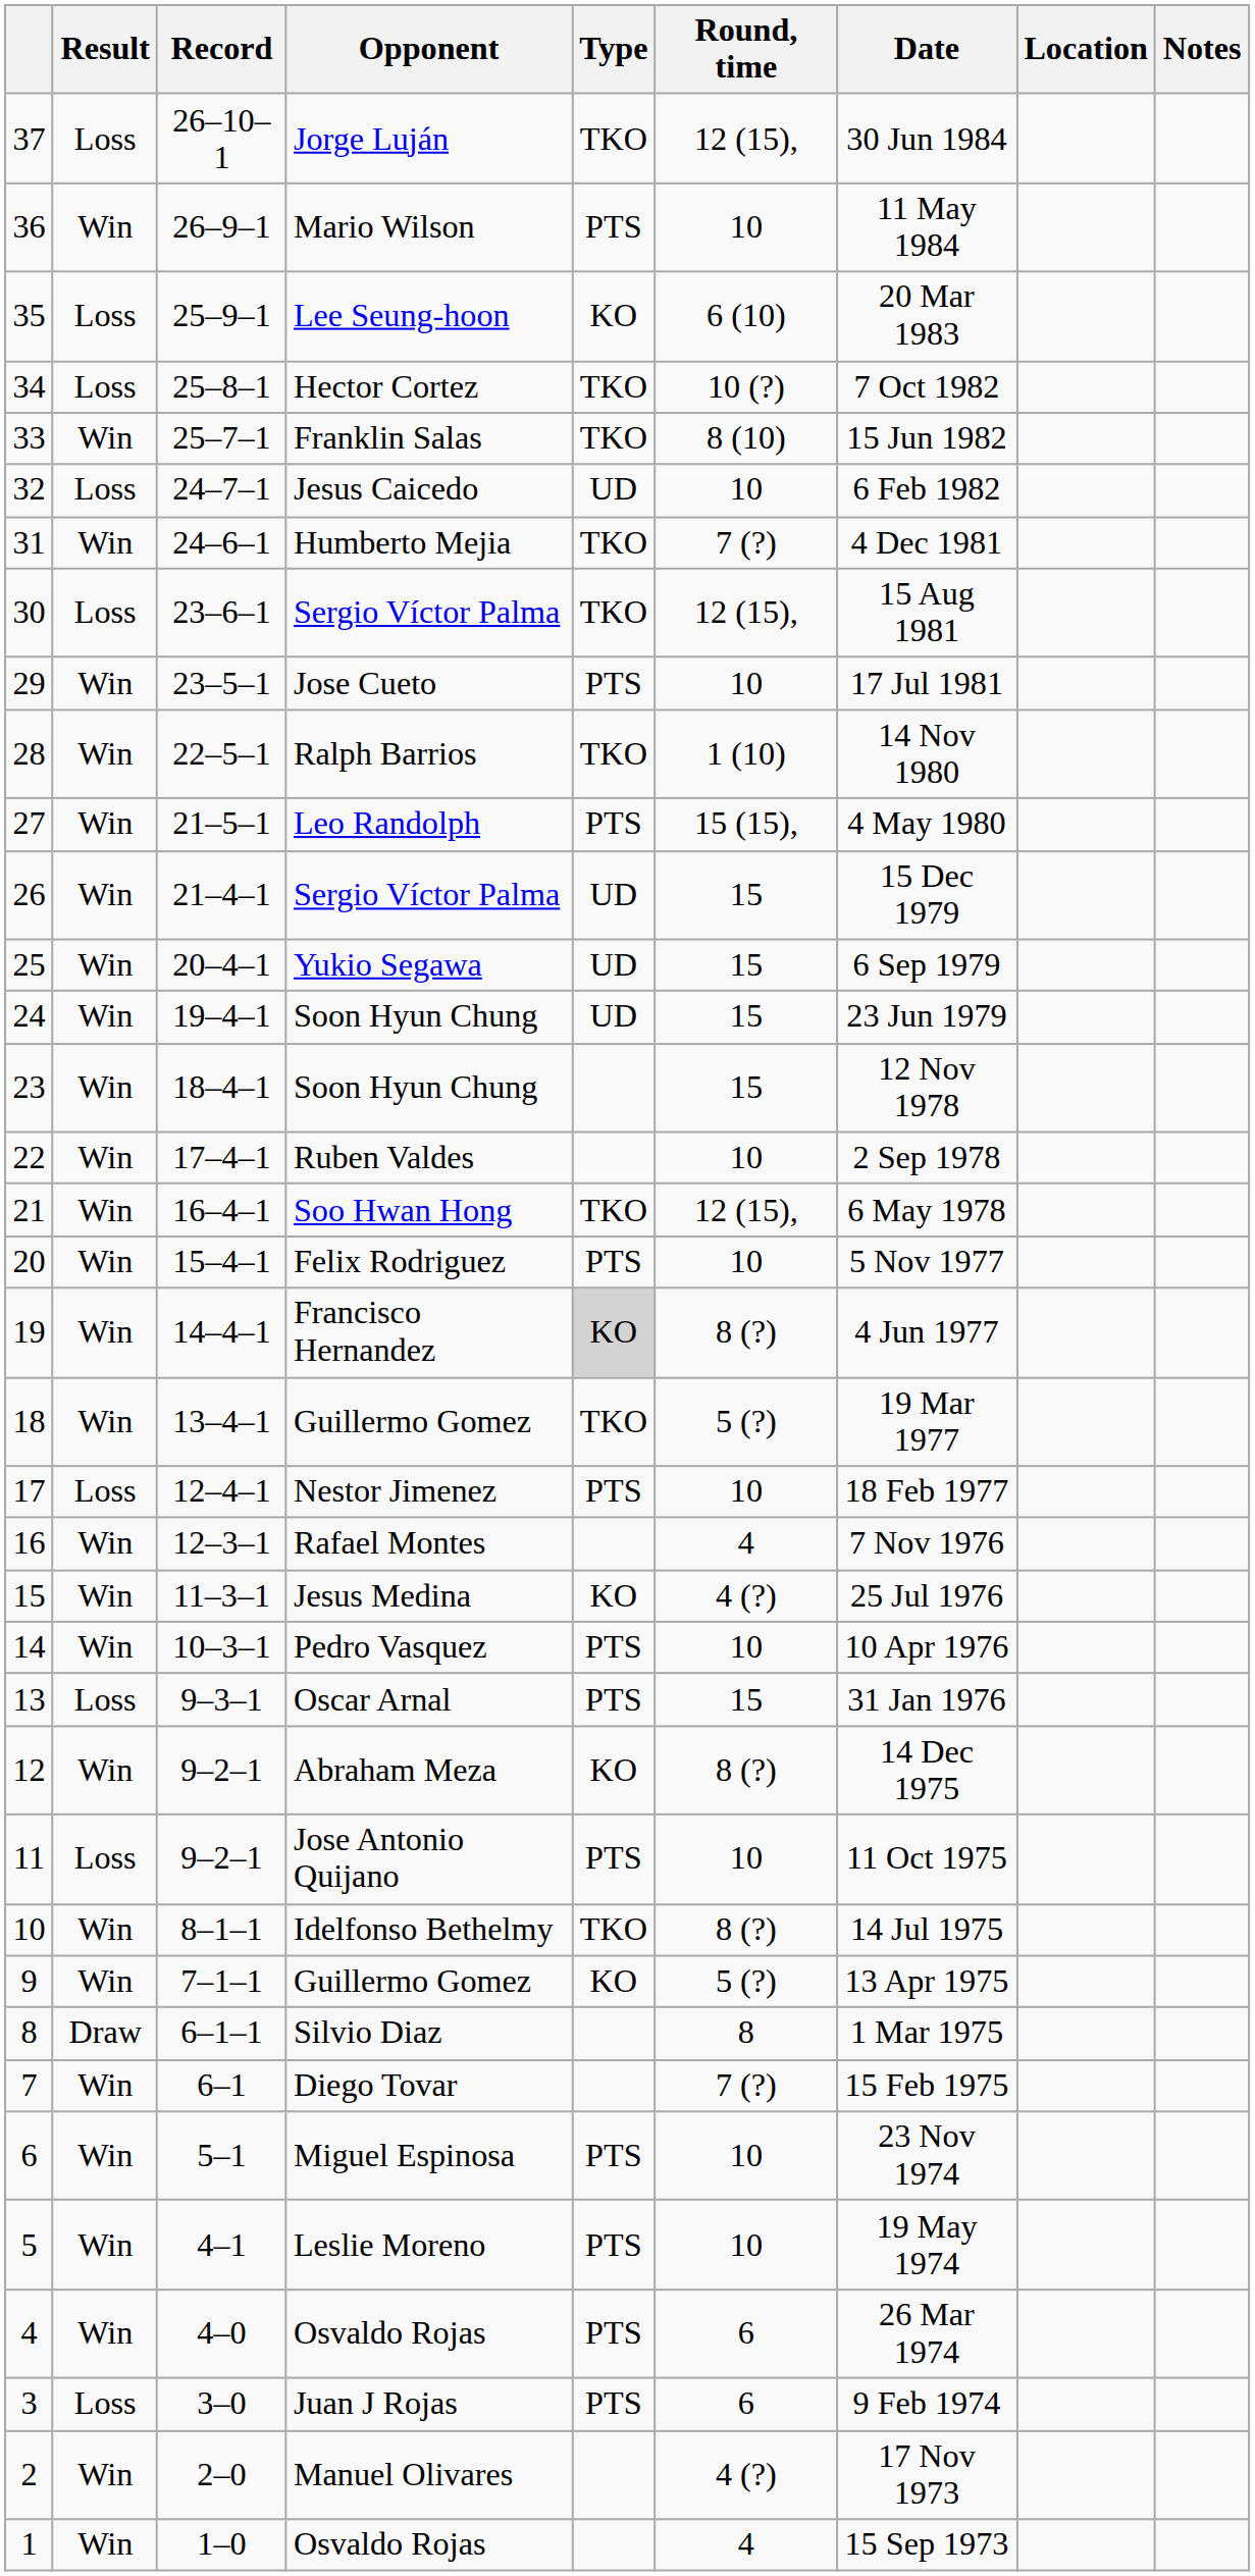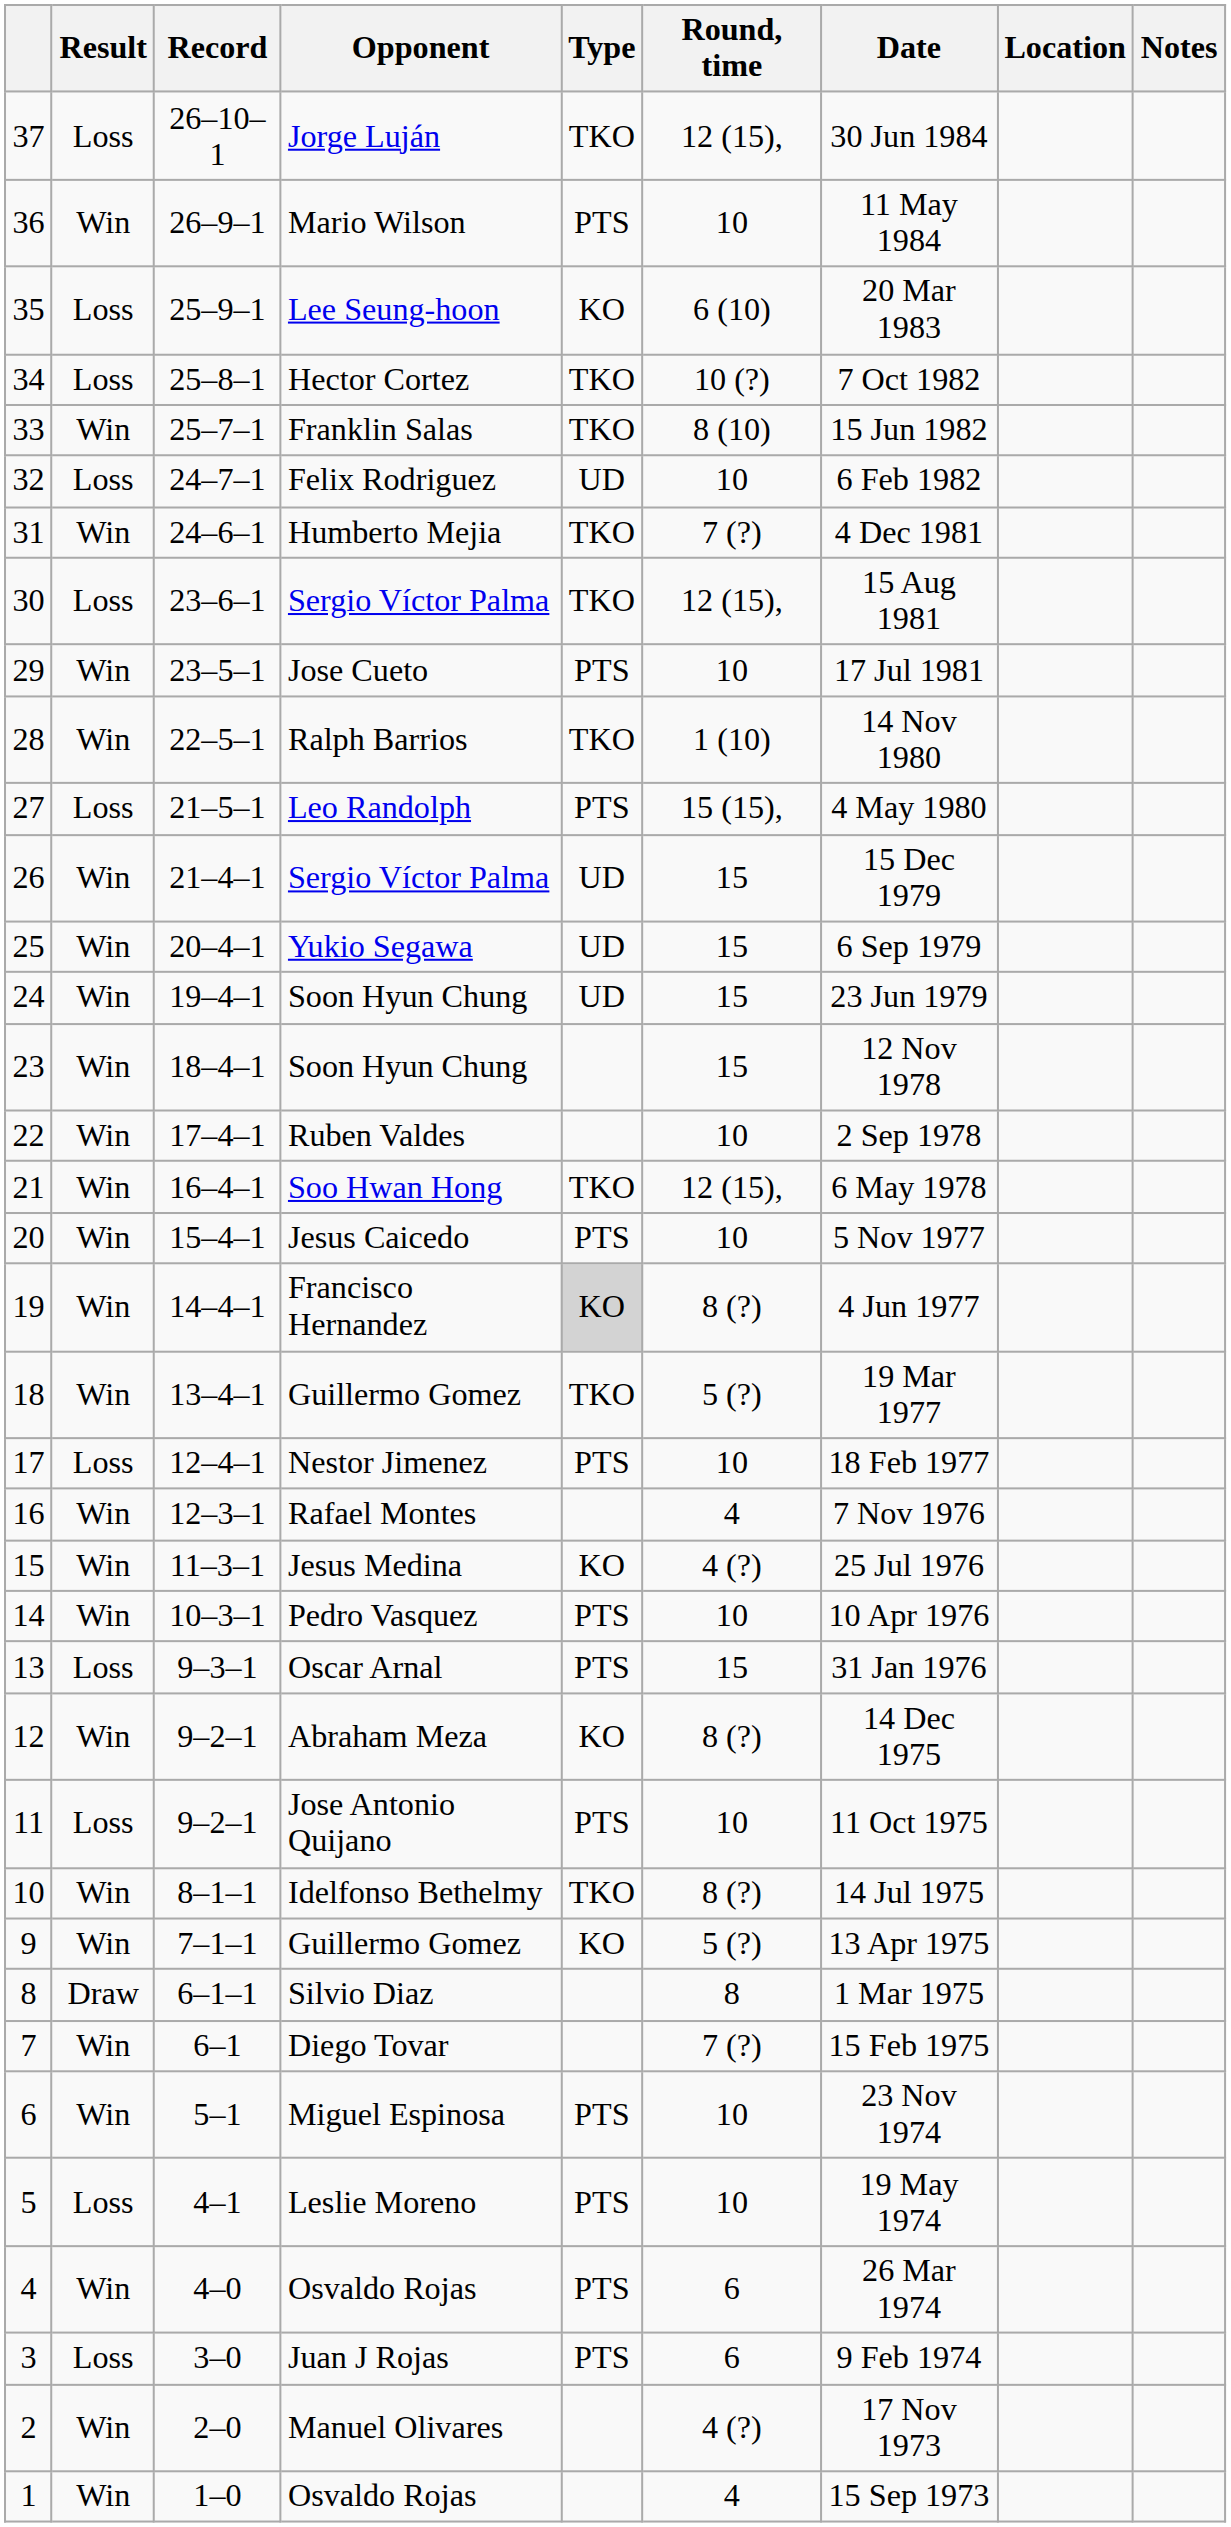32 | Opponent: Jesus Caicedo -> Felix Rodriguez
27 | Result: Win -> Loss
20 | Opponent: Felix Rodriguez -> Jesus Caicedo
5 | Result: Win -> Loss
